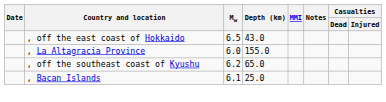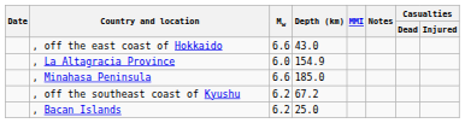, off the east coast of Hokkaido | Mw: 6.5 -> 6.6
, La Altagracia Province | Depth (km): 155.0 -> 154.9
+ row: , Minahasa Peninsula | 6.6 | 185.0
, off the southeast coast of Kyushu | Depth (km): 65.0 -> 67.2
, Bacan Islands | Mw: 6.1 -> 6.2
